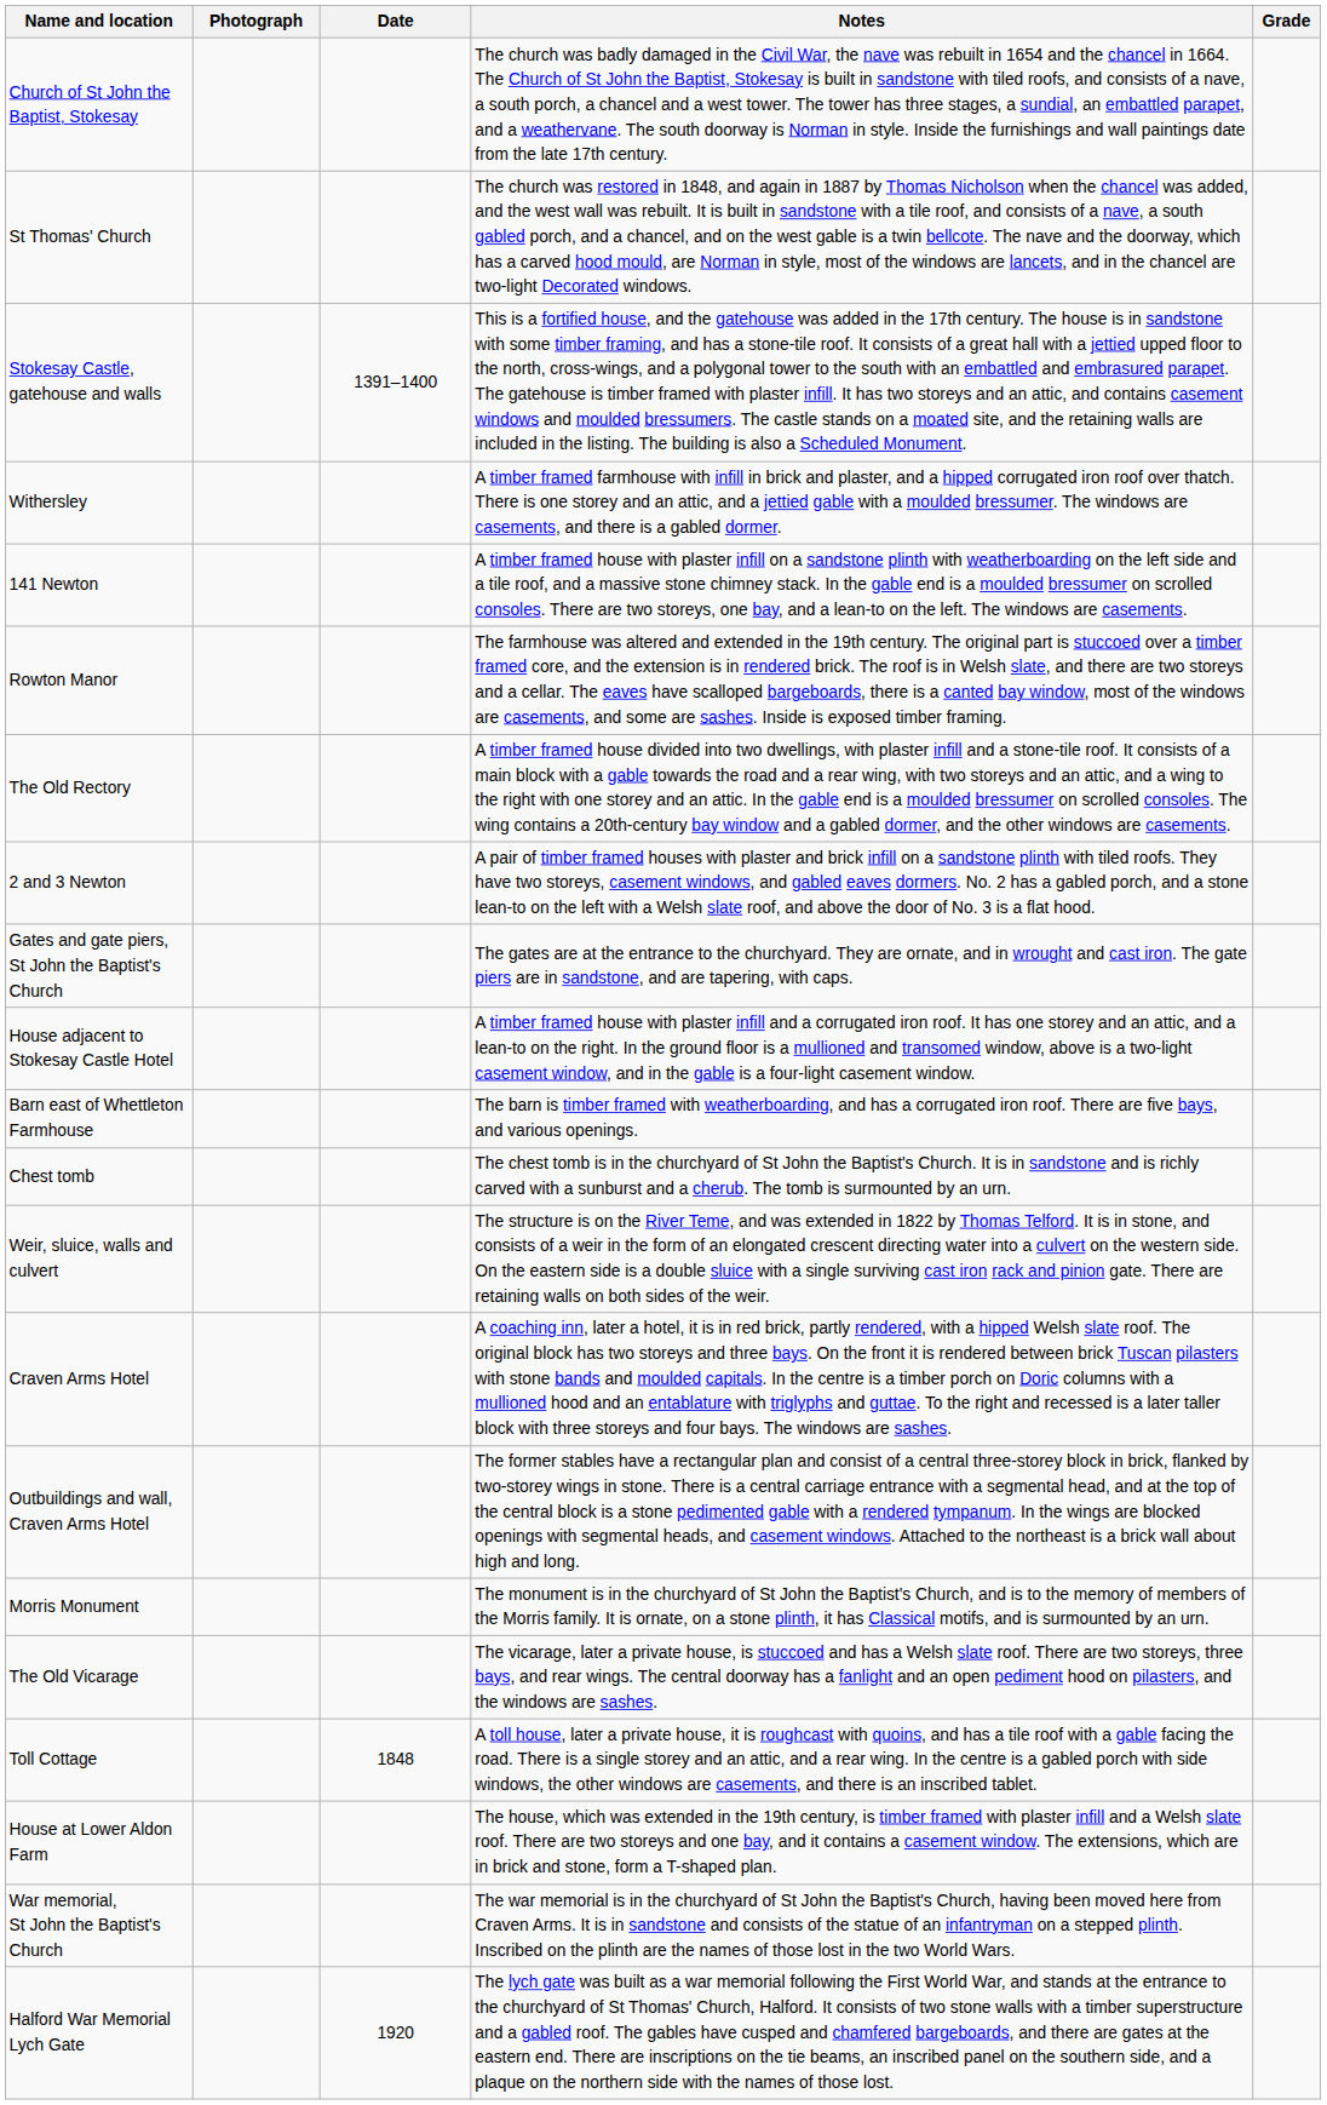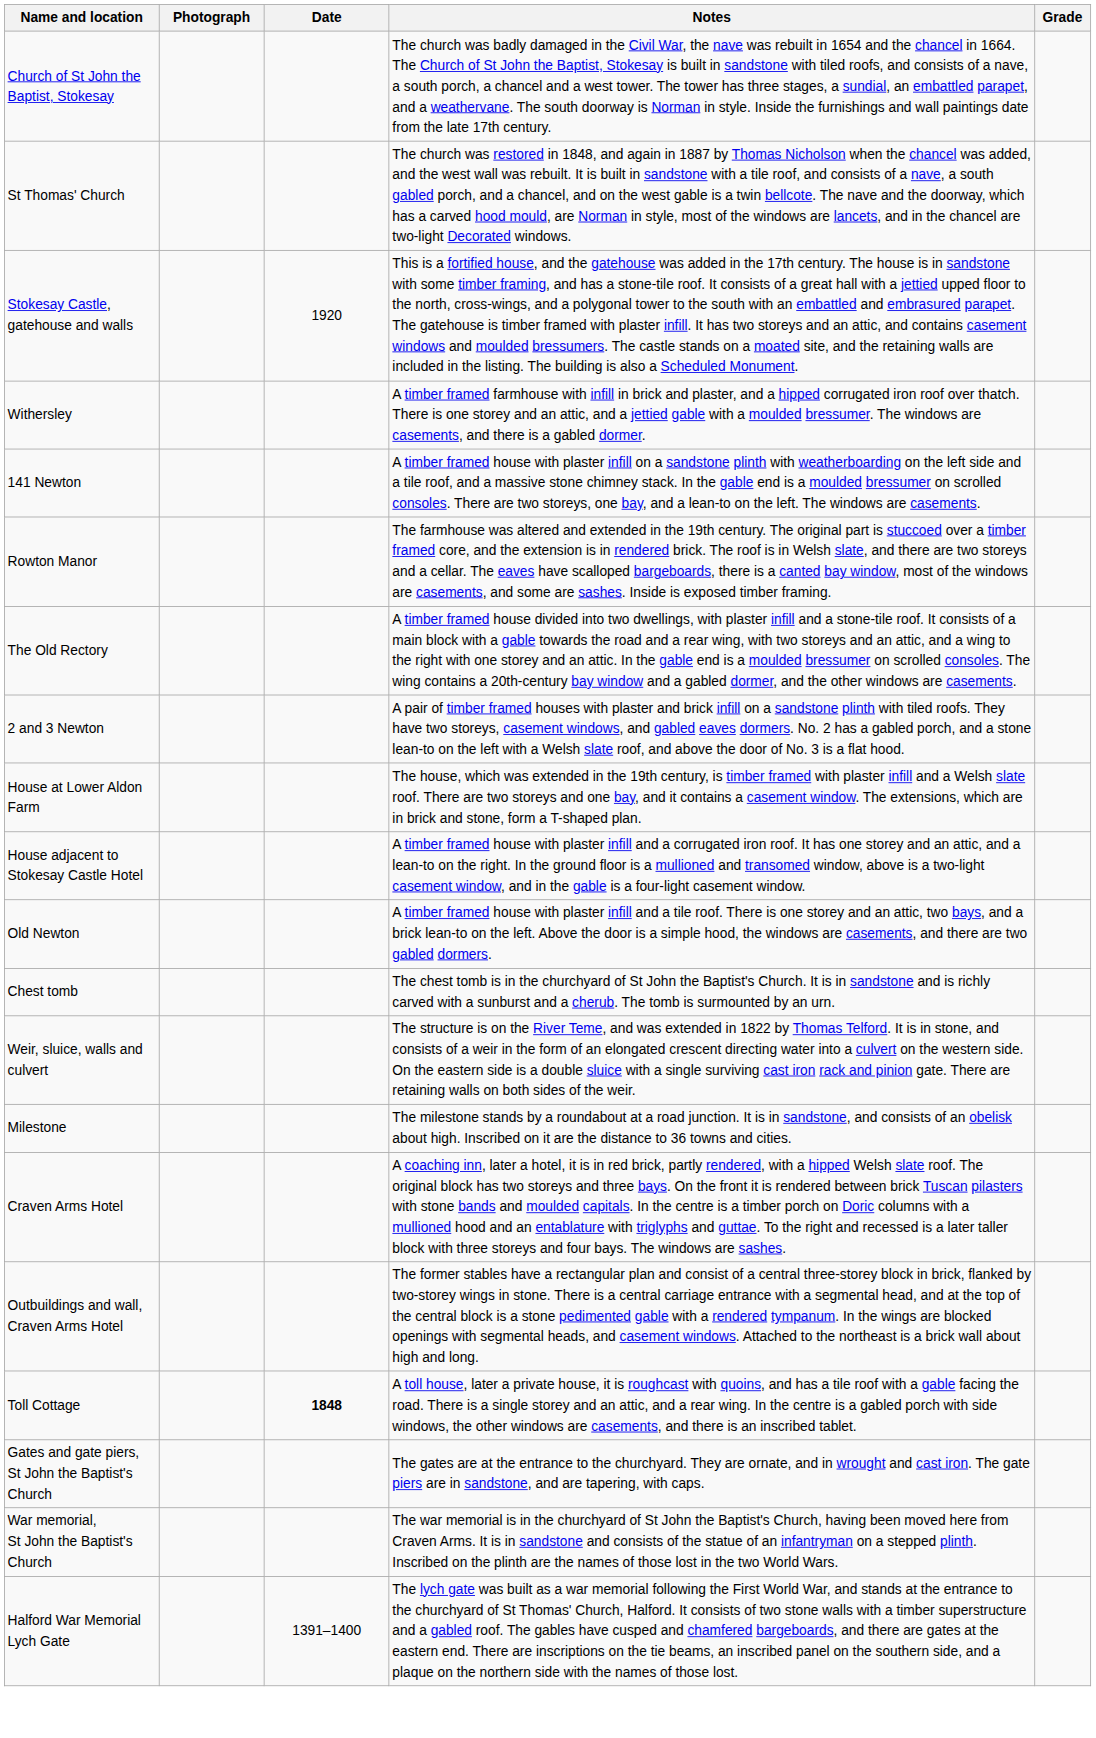Stokesay Castle, gatehouse and walls | Date: 1391–1400 -> 1920
rows swapped: House at Lower Aldon Farm <-> Gates and gate piers, St John the Baptist's Church
+ row: Old Newton | A timber framed house with plaster infill and a tile roof. There is one storey and an attic, two bays, and a brick lean-to on the left. Above the door is a simple hood, the windows are casements, and there are two gabled dormers.
- row: Barn east of Whettleton Farmhouse | The barn is timber framed with weatherboarding, and has a corrugated iron roof. There are five bays, and various openings.
+ row: Milestone | The milestone stands by a roundabout at a road junction. It is in sandstone, and consists of an obelisk about high. Inscribed on it are the distance to 36 towns and cities.
- row: Morris Monument | The monument is in the churchyard of St John the Baptist's Church, and is to the memory of members of the Morris family. It is ornate, on a stone plinth, it has Classical motifs, and is surmounted by an urn.
- row: The Old Vicarage | The vicarage, later a private house, is stuccoed and has a Welsh slate roof. There are two storeys, three bays, and rear wings. The central doorway has a fanlight and an open pediment hood on pilasters, and the windows are sashes.
Toll Cottage | Date: normal -> bold
Halford War Memorial Lych Gate | Date: 1920 -> 1391–1400
